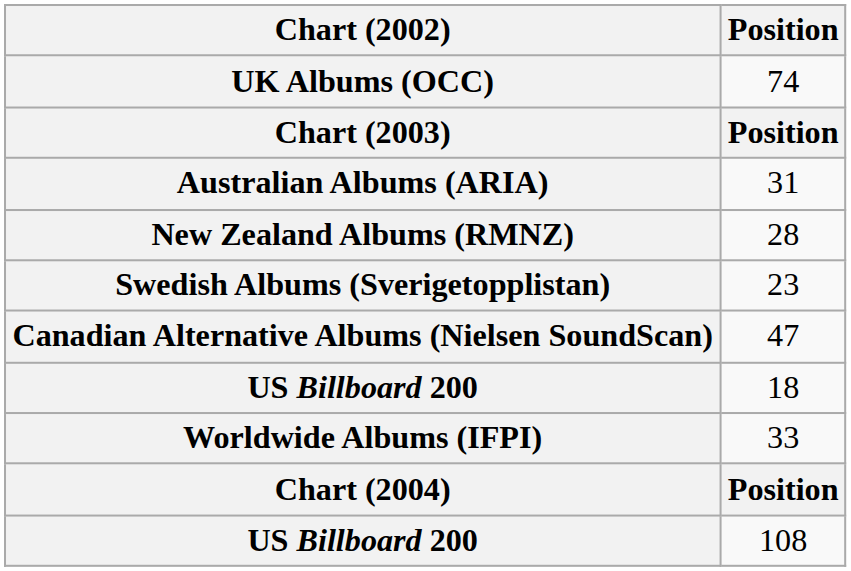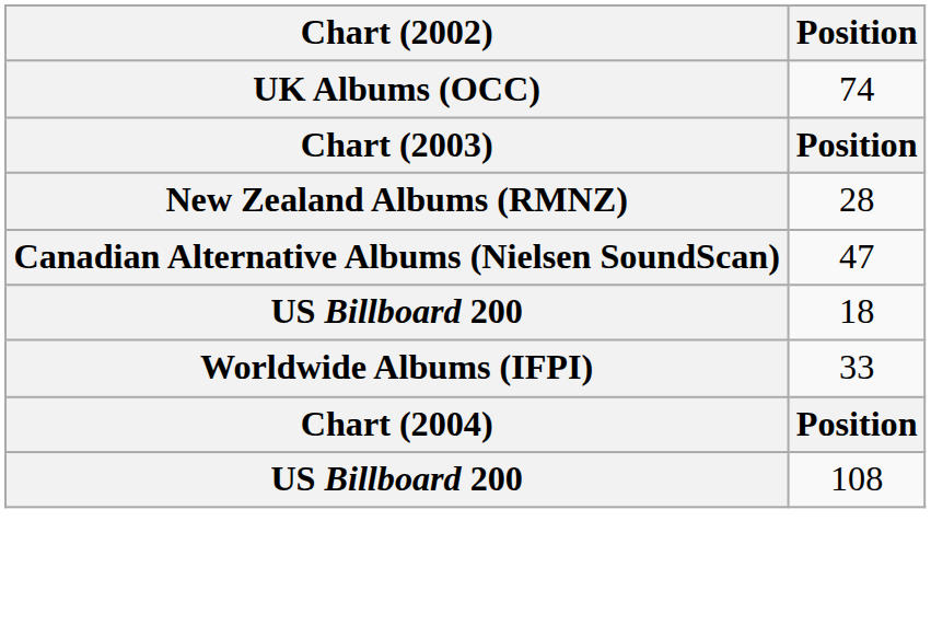- row: Australian Albums (ARIA) | 31
- row: Swedish Albums (Sverigetopplistan) | 23
